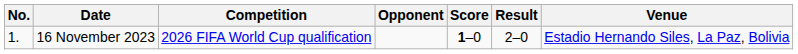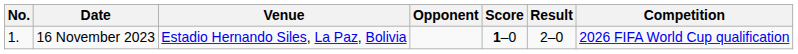columns swapped: Venue <-> Competition
